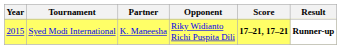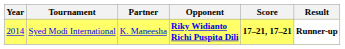Syed Modi International | Year: 2015 -> 2014
Syed Modi International | Opponent: normal -> bold
